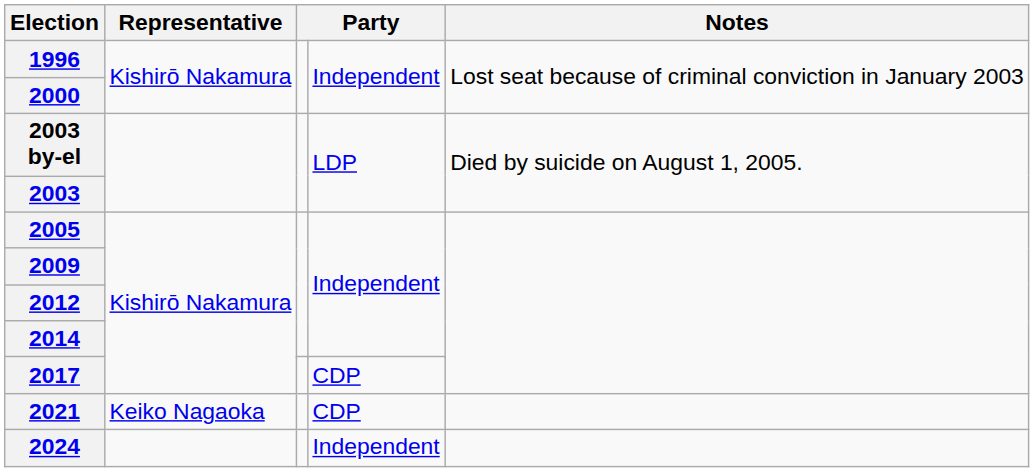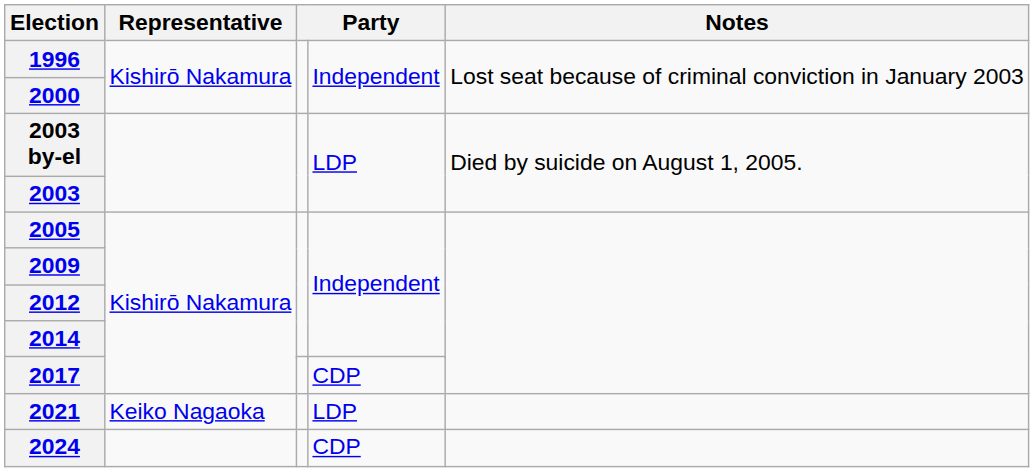2021 | column 4: CDP -> LDP
2024 | column 4: Independent -> CDP
